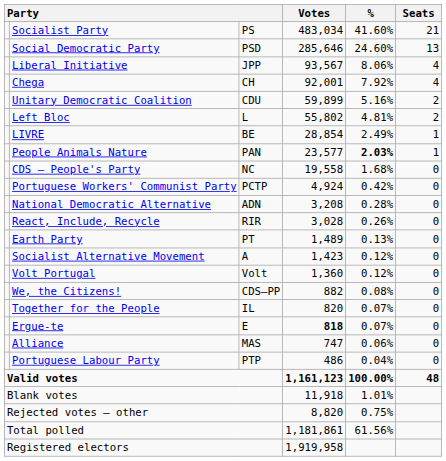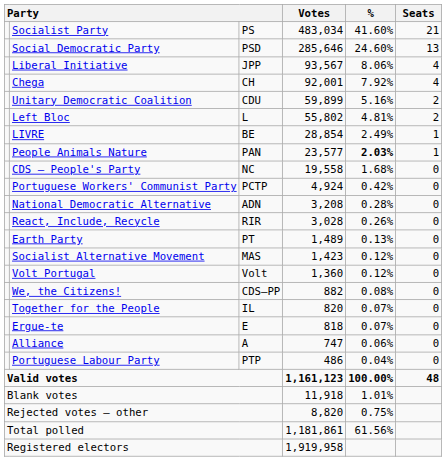Socialist Alternative Movement | column 3: A -> MAS
Ergue-te | Votes: bold -> normal
Alliance | column 3: MAS -> A
